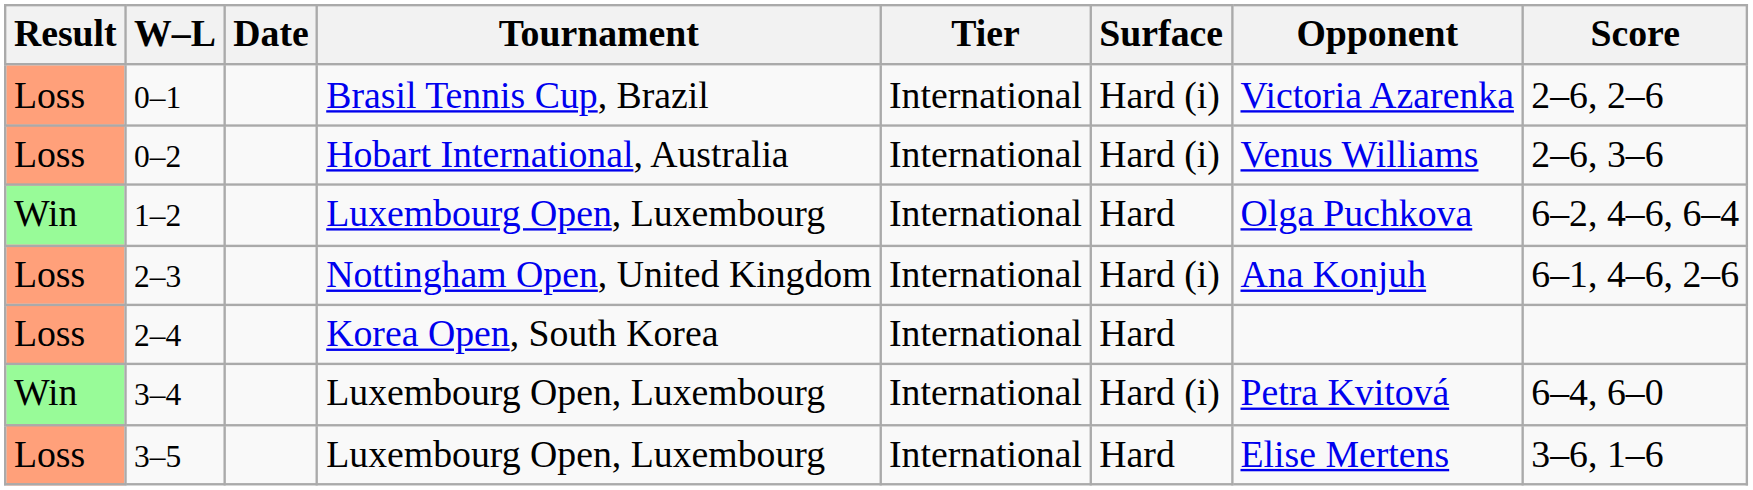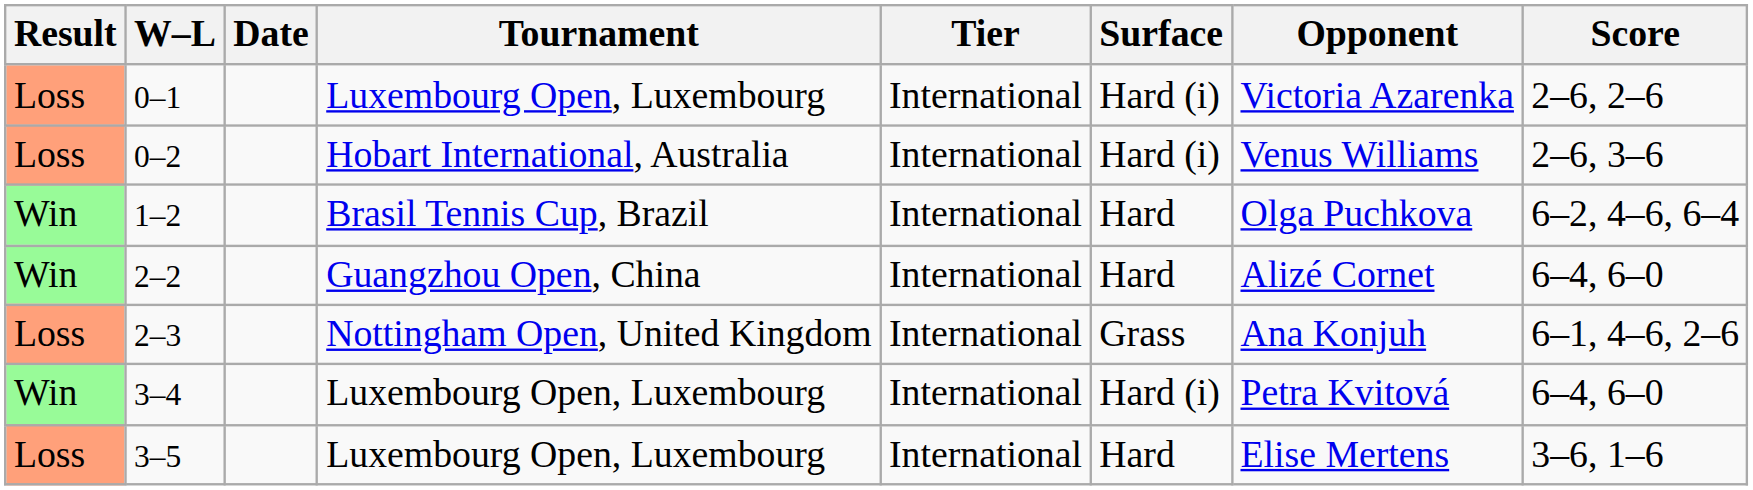0–1 | Tournament: Brasil Tennis Cup, Brazil -> Luxembourg Open, Luxembourg
1–2 | Tournament: Luxembourg Open, Luxembourg -> Brasil Tennis Cup, Brazil
+ row: Win | 2–2 | Guangzhou Open, China | International | Hard | Alizé Cornet | 6–4, 6–0
2–3 | Surface: Hard (i) -> Grass
- row: Loss | 2–4 | Korea Open, South Korea | International | Hard
